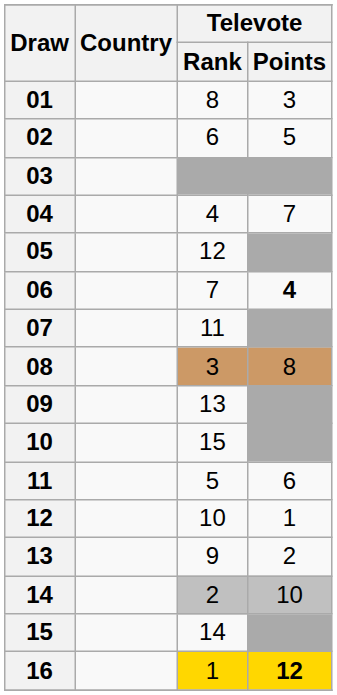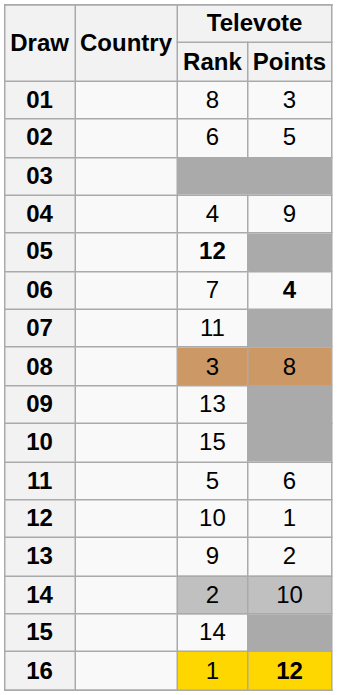04 | Televote / Points: 7 -> 9
05 | Televote / Rank: normal -> bold
